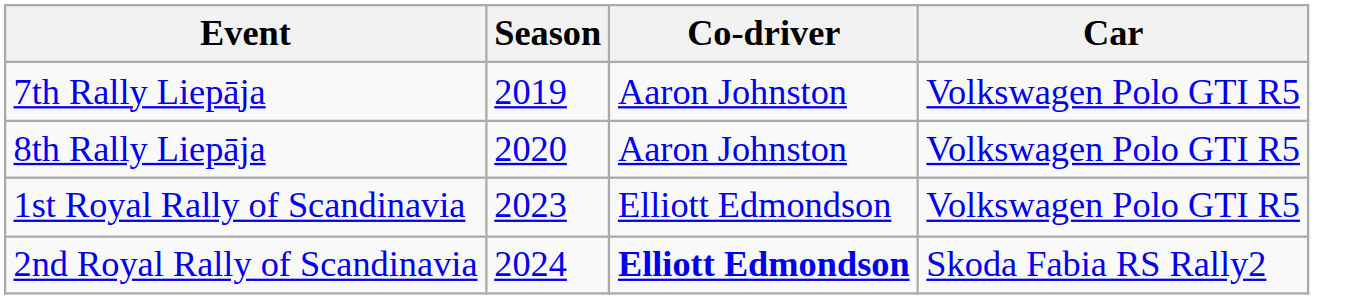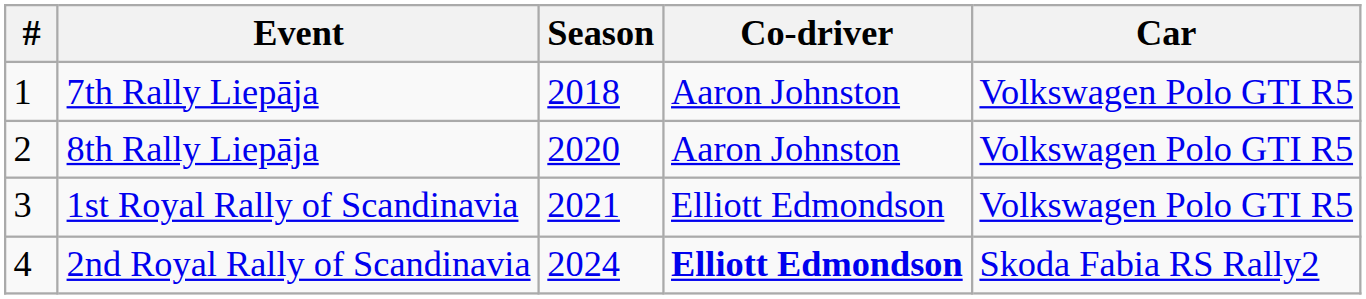+ column: # | 1 | 2 | 3 | 4
7th Rally Liepāja | Season: 2019 -> 2018
1st Royal Rally of Scandinavia | Season: 2023 -> 2021
